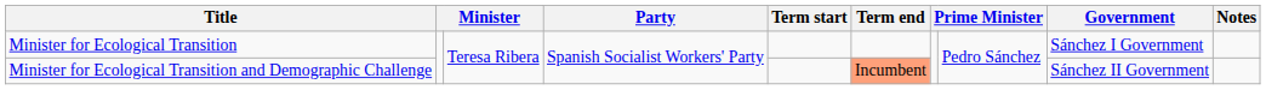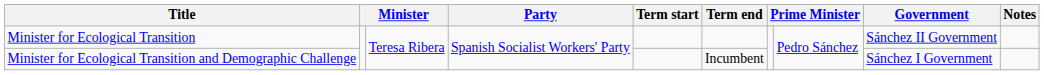Minister for Ecological Transition | Government: Sánchez I Government -> Sánchez II Government
Minister for Ecological Transition and Demographic Challenge | Term end: lightsalmon background -> no background
Minister for Ecological Transition and Demographic Challenge | Government: Sánchez II Government -> Sánchez I Government
